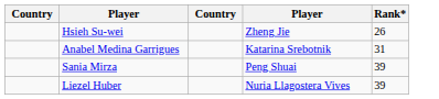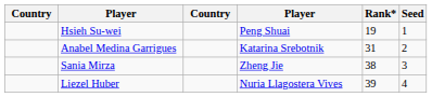+ column: Seed | 1 | 2 | 3 | 4
Hsieh Su-wei | column 4: Zheng Jie -> Peng Shuai
Hsieh Su-wei | Rank*: 26 -> 19
Sania Mirza | column 4: Peng Shuai -> Zheng Jie
Sania Mirza | Rank*: 39 -> 38
